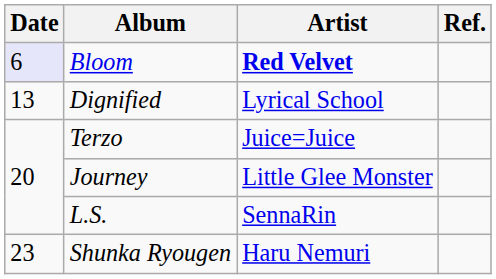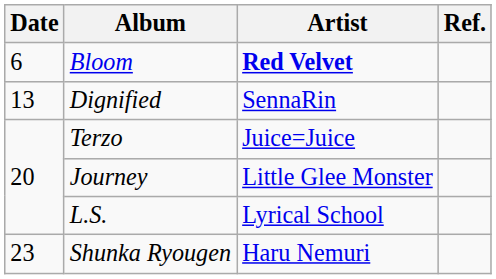Bloom | Date: lavender background -> no background
Dignified | Artist: Lyrical School -> SennaRin
L.S. | Artist: SennaRin -> Lyrical School
